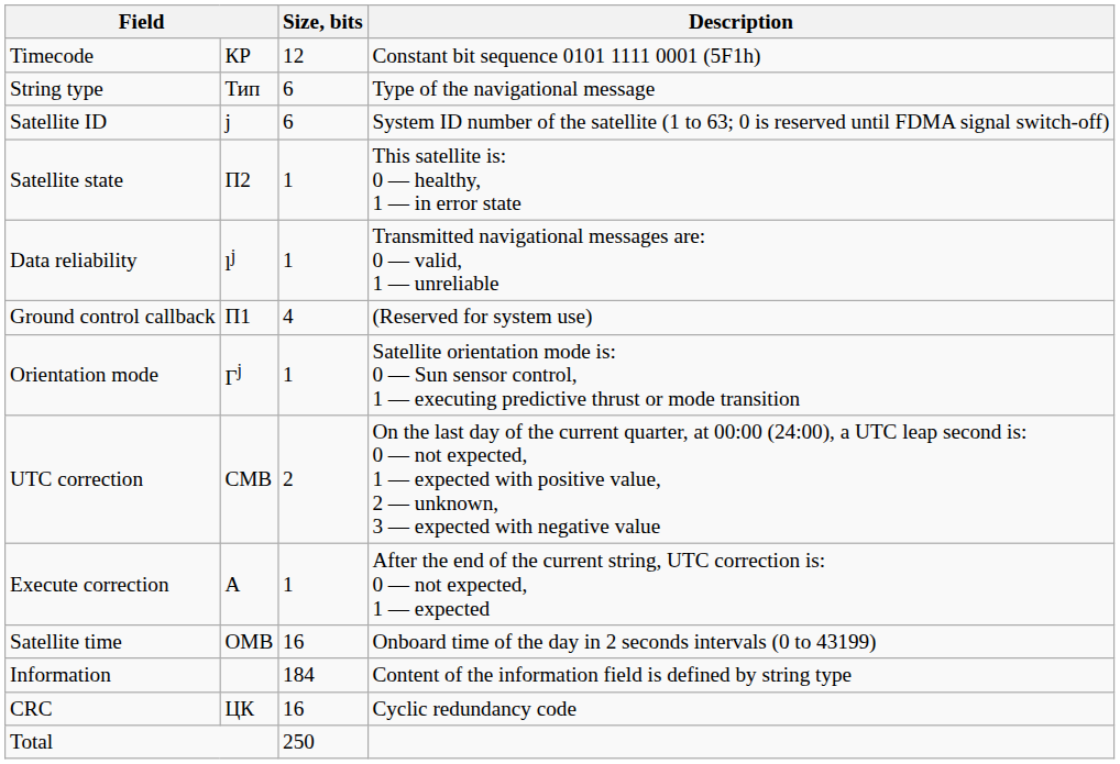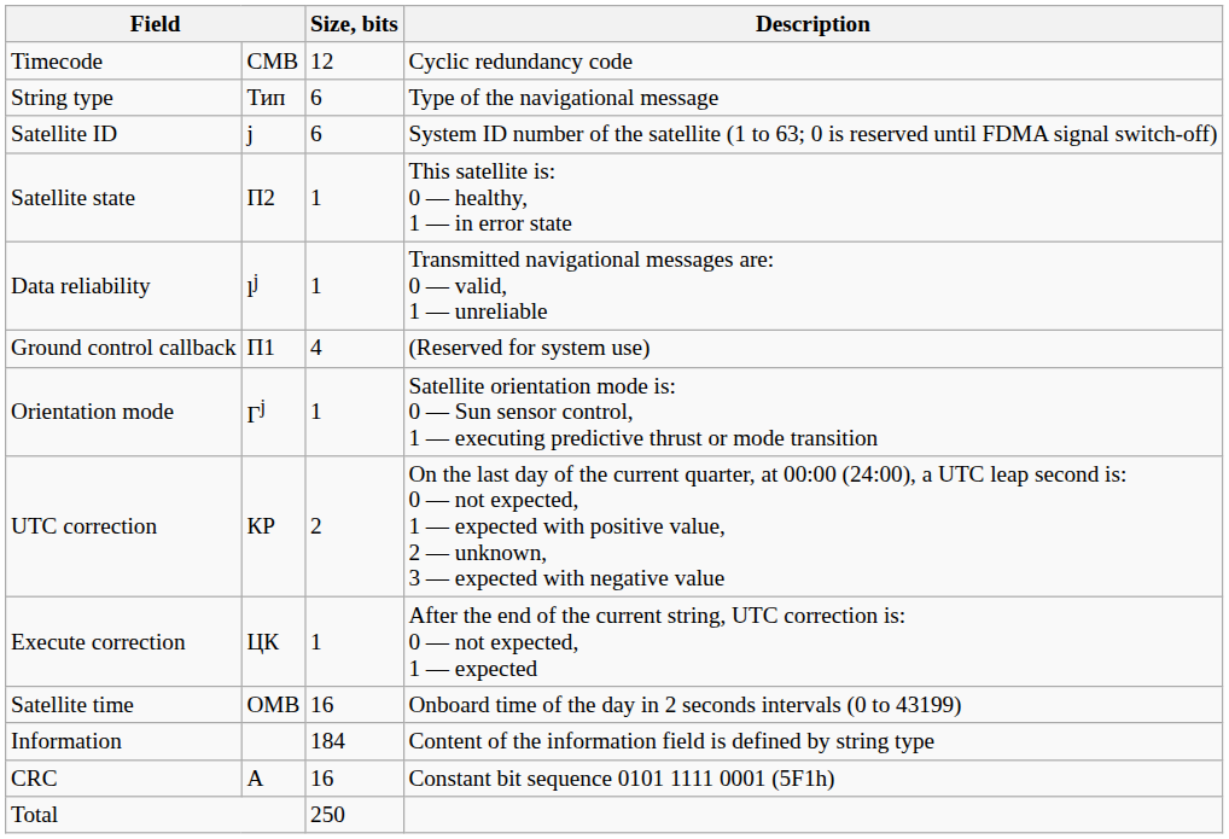Timecode | column 2: КР -> СМВ
Timecode | Description: Constant bit sequence 0101 1111 0001 (5F1h) -> Cyclic redundancy code
UTC correction | column 2: СМВ -> КР
Execute correction | column 2: А -> ЦК
CRC | column 2: ЦК -> А
CRC | Description: Cyclic redundancy code -> Constant bit sequence 0101 1111 0001 (5F1h)
